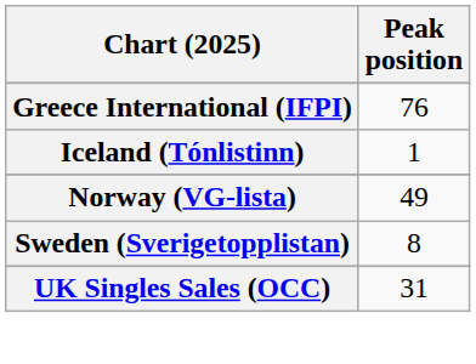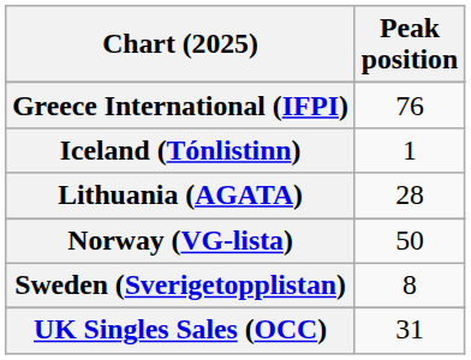+ row: Lithuania (AGATA) | 28
Norway (VG-lista) | Peak position: 49 -> 50
